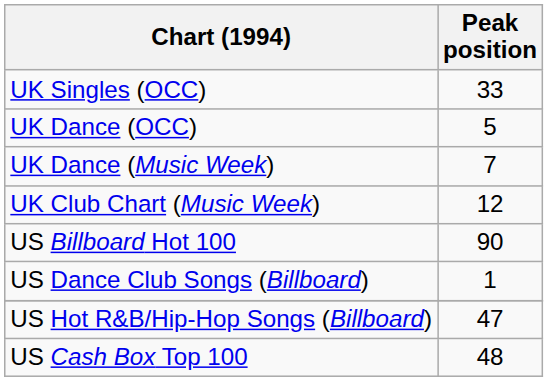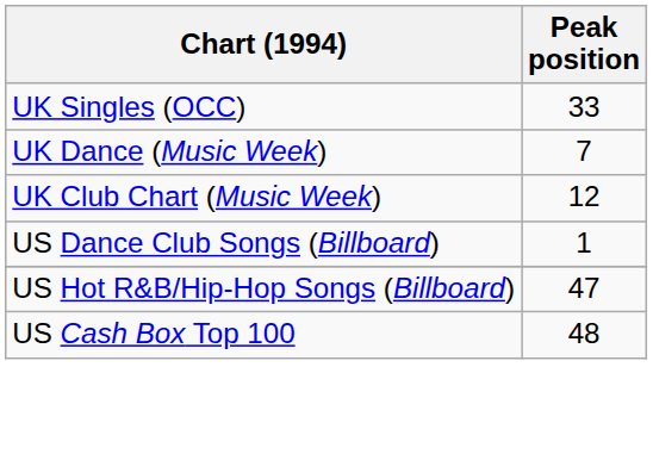- row: UK Dance (OCC) | 5
- row: US Billboard Hot 100 | 90
